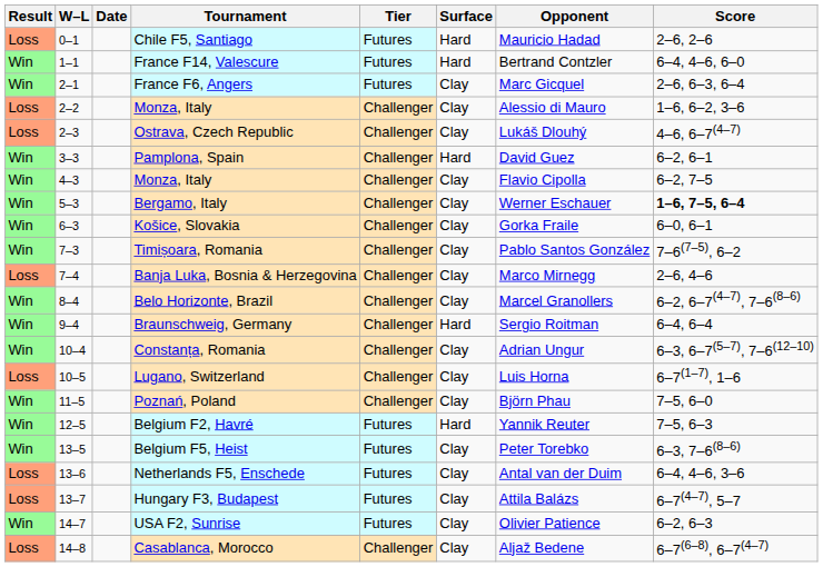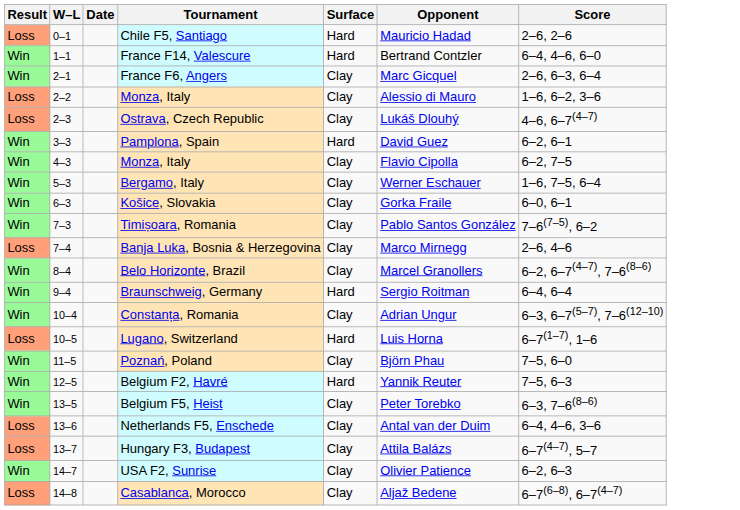- column: Tier | Futures | Futures | Futures | Challenger | Challenger | Challenger | Challenger | Challenger | Challenger | Challenger | Challenger | Challenger | Challenger | Challenger | Challenger | Challenger | Futures | Futures | Futures | Futures | Futures | Challenger
Bergamo, Italy | Score: bold -> normal
Lugano, Switzerland | Surface: Clay -> Hard
